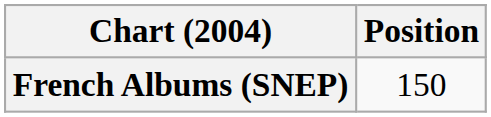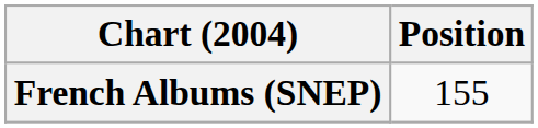French Albums (SNEP) | Position: 150 -> 155
